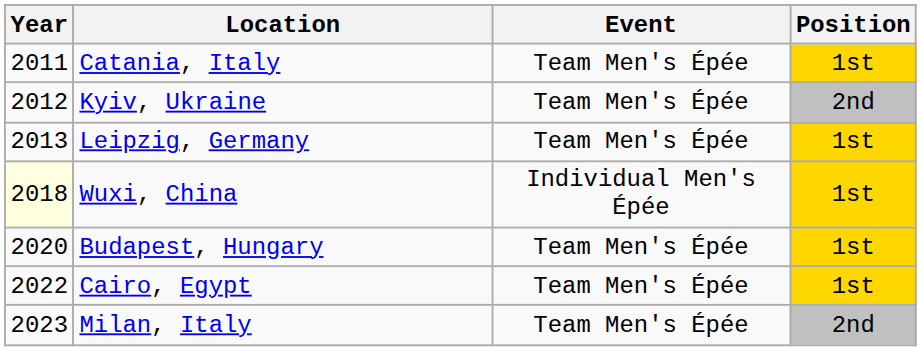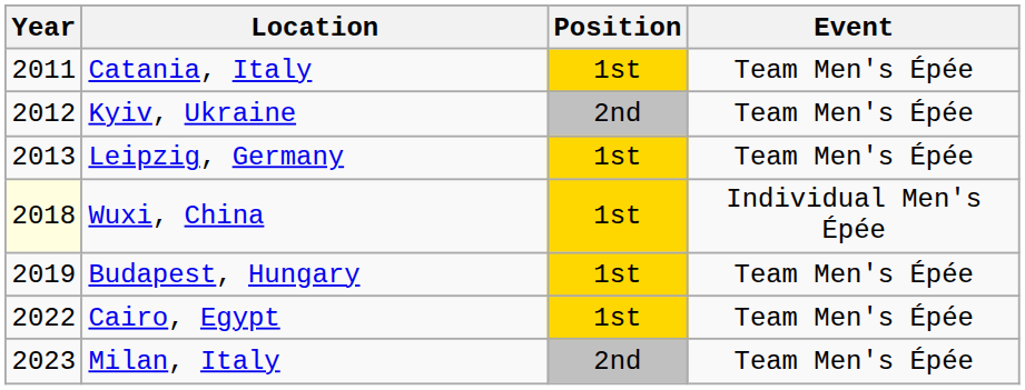columns swapped: Event <-> Position
Budapest, Hungary | Year: 2020 -> 2019
